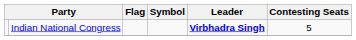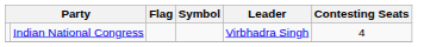Indian National Congress | Leader: bold -> normal
Indian National Congress | Contesting Seats: 5 -> 4
